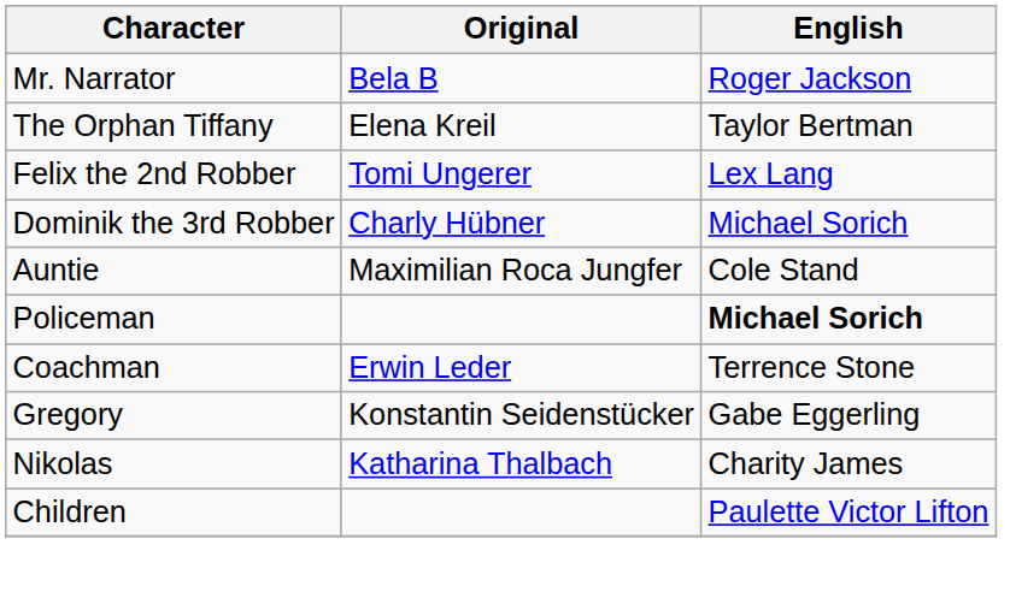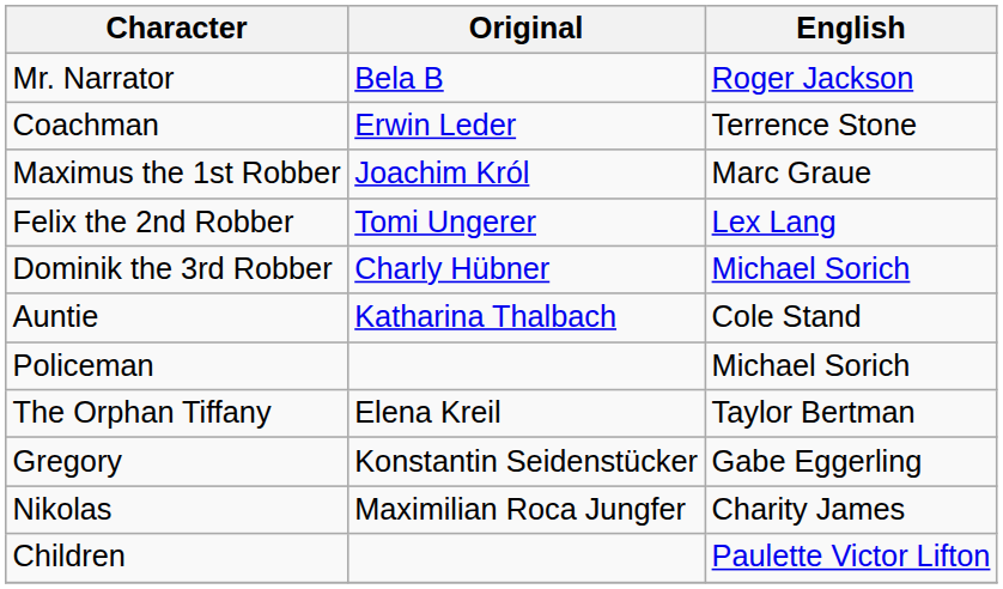rows swapped: The Orphan Tiffany <-> Coachman
+ row: Maximus the 1st Robber | Joachim Król | Marc Graue
Auntie | Original: Maximilian Roca Jungfer -> Katharina Thalbach
Policeman | English: bold -> normal
Nikolas | Original: Katharina Thalbach -> Maximilian Roca Jungfer
